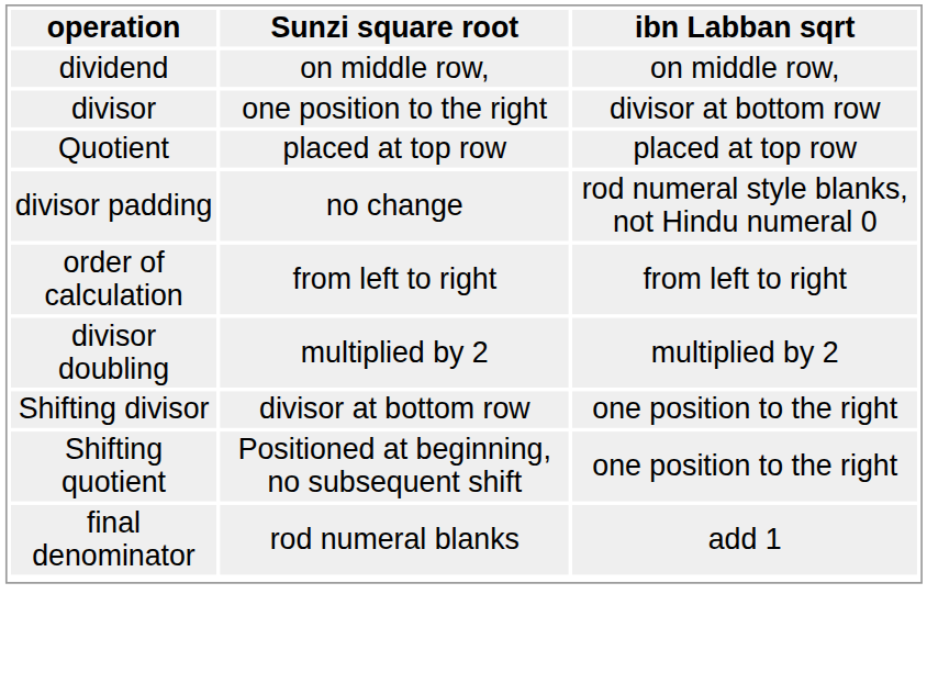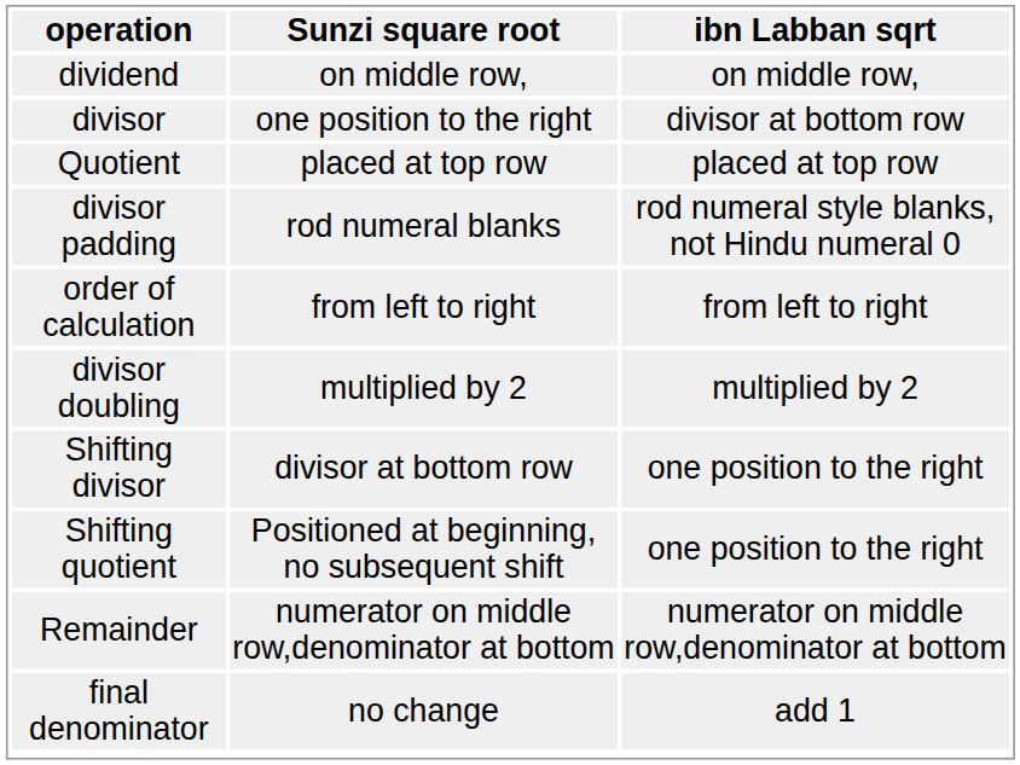divisor padding | Sunzi square root: no change -> rod numeral blanks
+ row: Remainder | numerator on middle row,denominator at bottom | numerator on middle row,denominator at bottom
final denominator | Sunzi square root: rod numeral blanks -> no change
